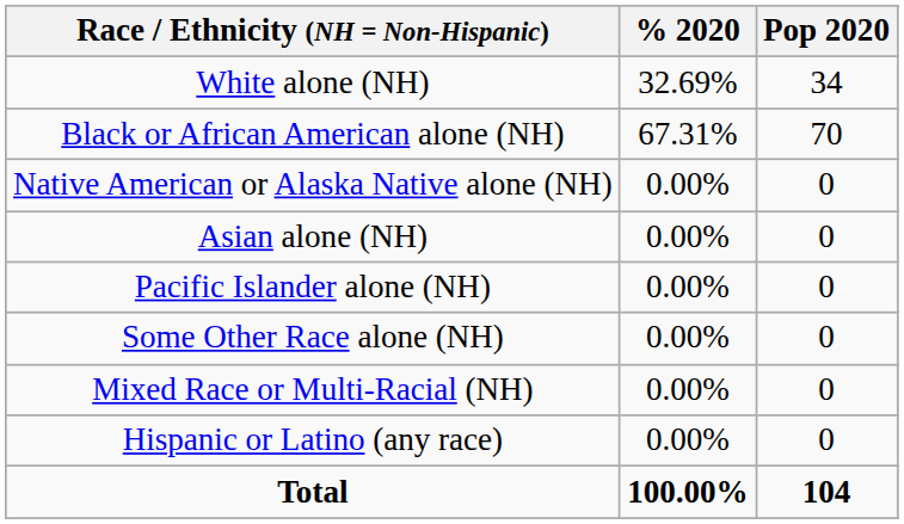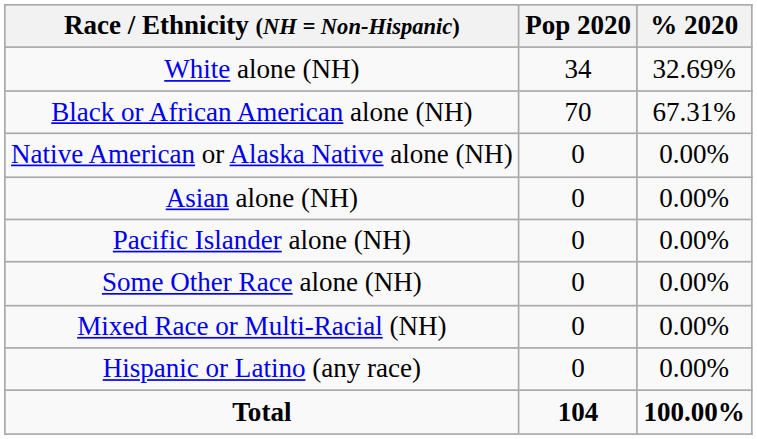columns swapped: Pop 2020 <-> % 2020
